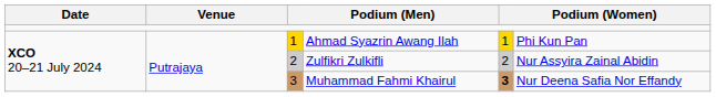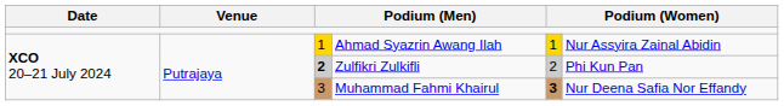Ahmad Syazrin Awang Ilah | column 6: Phi Kun Pan -> Nur Assyira Zainal Abidin
Zulfikri Zulkifli | column 3: normal -> bold
Zulfikri Zulkifli | column 6: Nur Assyira Zainal Abidin -> Phi Kun Pan
